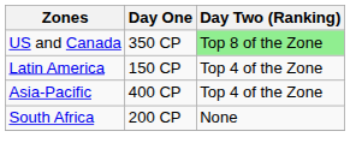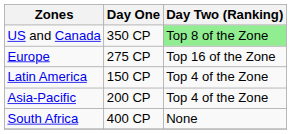+ row: Europe | 275 CP | Top 16 of the Zone
Asia-Pacific | Day One: 400 CP -> 200 CP
South Africa | Day One: 200 CP -> 400 CP
